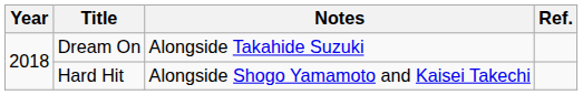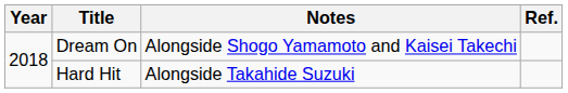Dream On | Notes: Alongside Takahide Suzuki -> Alongside Shogo Yamamoto and Kaisei Takechi
Hard Hit | Notes: Alongside Shogo Yamamoto and Kaisei Takechi -> Alongside Takahide Suzuki
